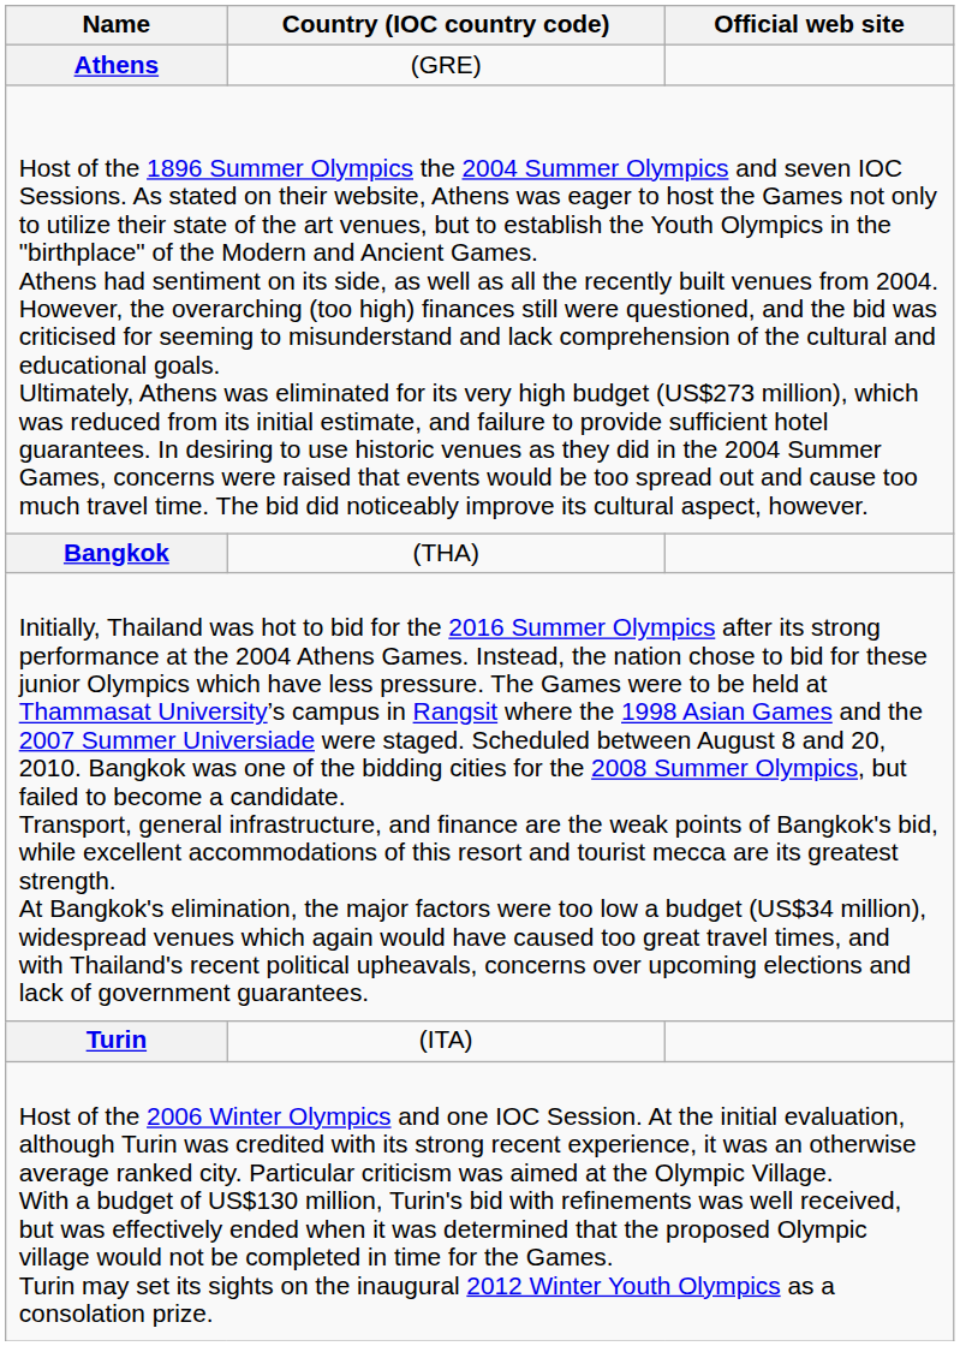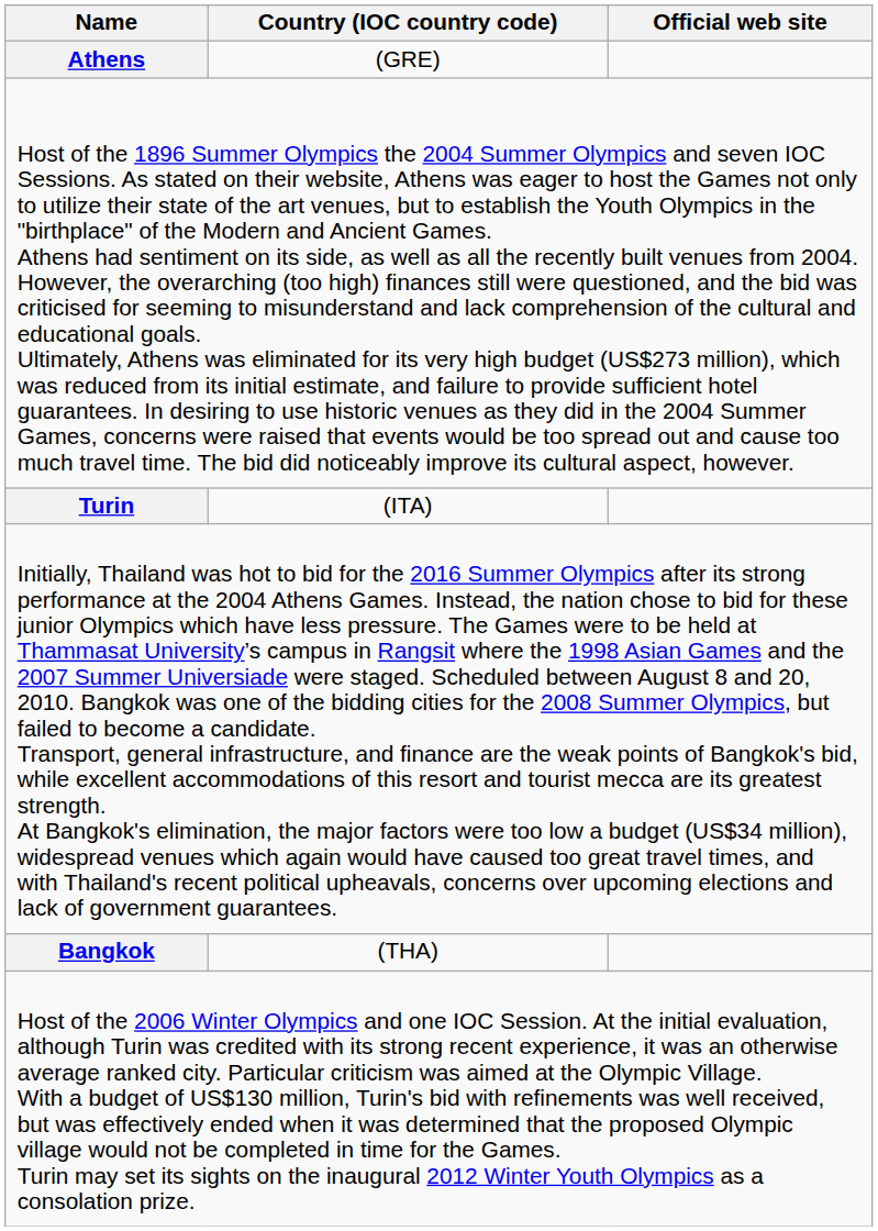rows swapped: Bangkok <-> Turin
